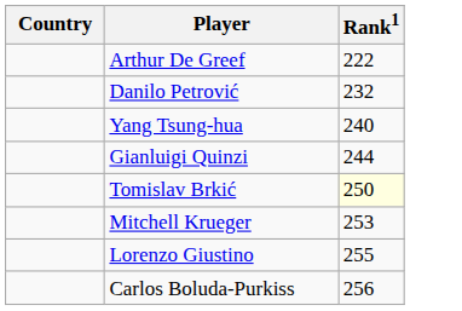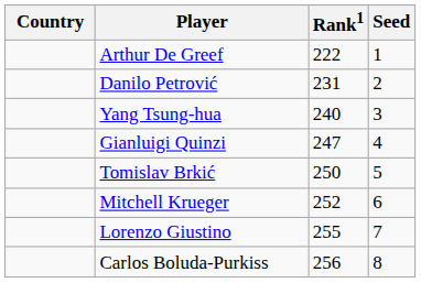+ column: Seed | 1 | 2 | 3 | 4 | 5 | 6 | 7 | 8
Danilo Petrović | Rank1: 232 -> 231
Gianluigi Quinzi | Rank1: 244 -> 247
Tomislav Brkić | Rank1: lightyellow background -> no background
Mitchell Krueger | Rank1: 253 -> 252
